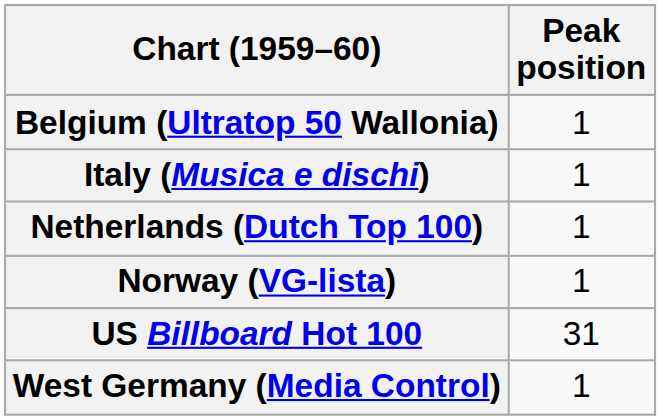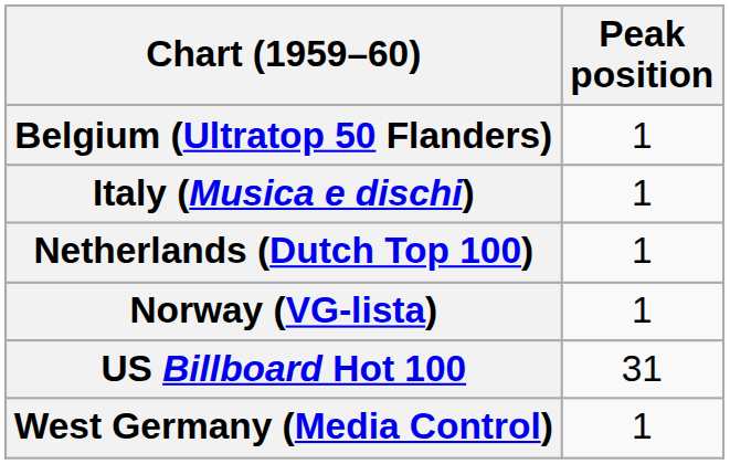+ row: Belgium (Ultratop 50 Flanders) | 1
- row: Belgium (Ultratop 50 Wallonia) | 1
